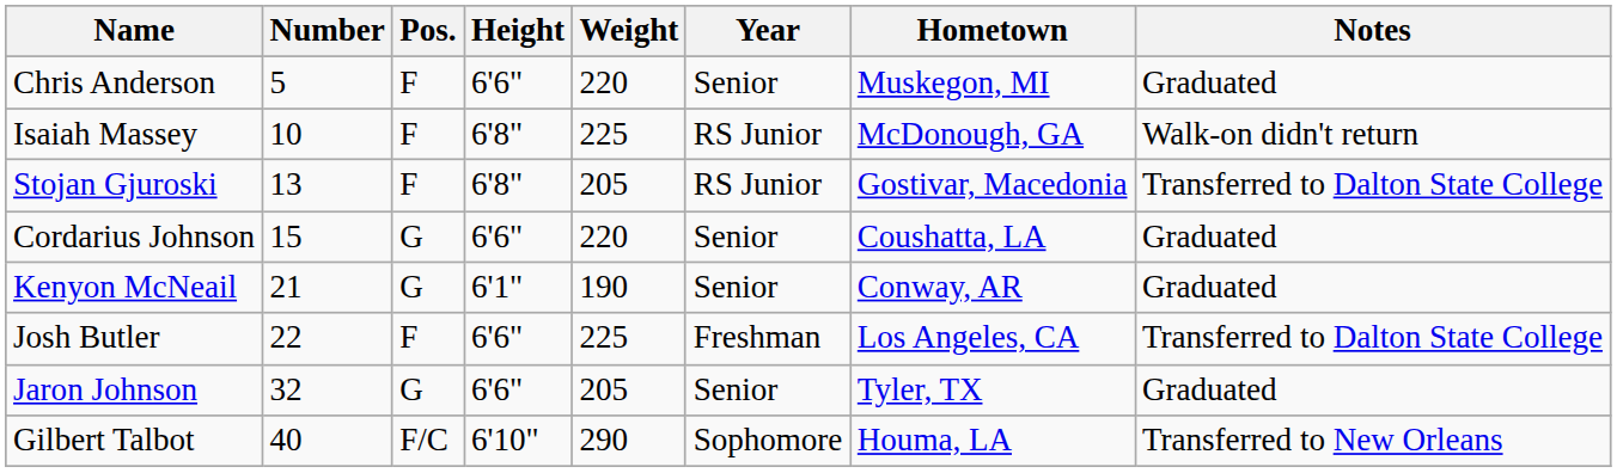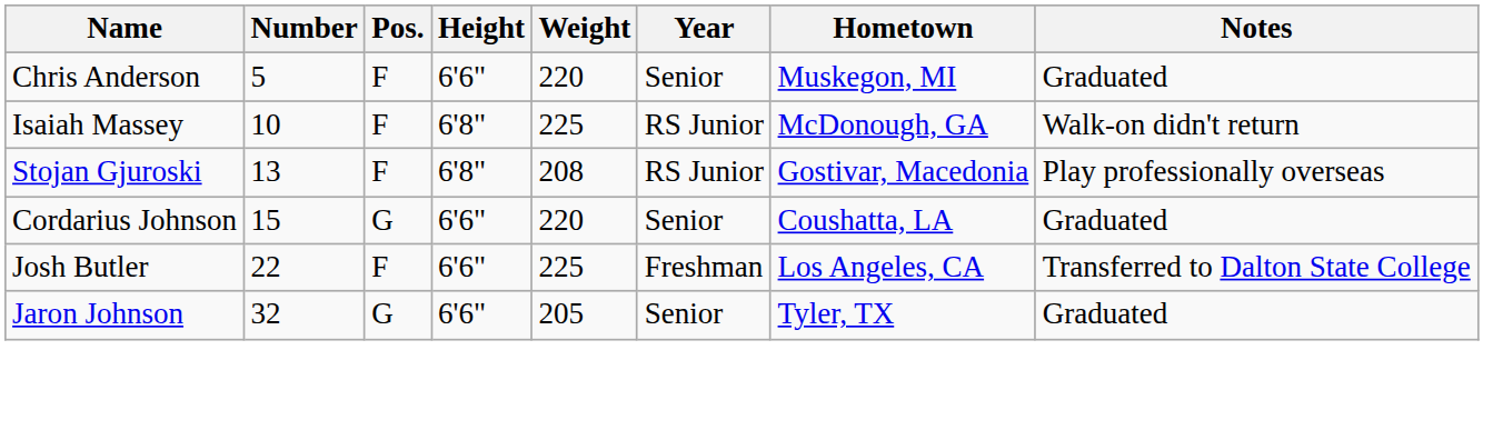Stojan Gjuroski | Weight: 205 -> 208
Stojan Gjuroski | Notes: Transferred to Dalton State College -> Play professionally overseas
- row: Kenyon McNeail | 21 | G | 6'1" | 190 | Senior | Conway, AR | Graduated
- row: Gilbert Talbot | 40 | F/C | 6'10" | 290 | Sophomore | Houma, LA | Transferred to New Orleans
